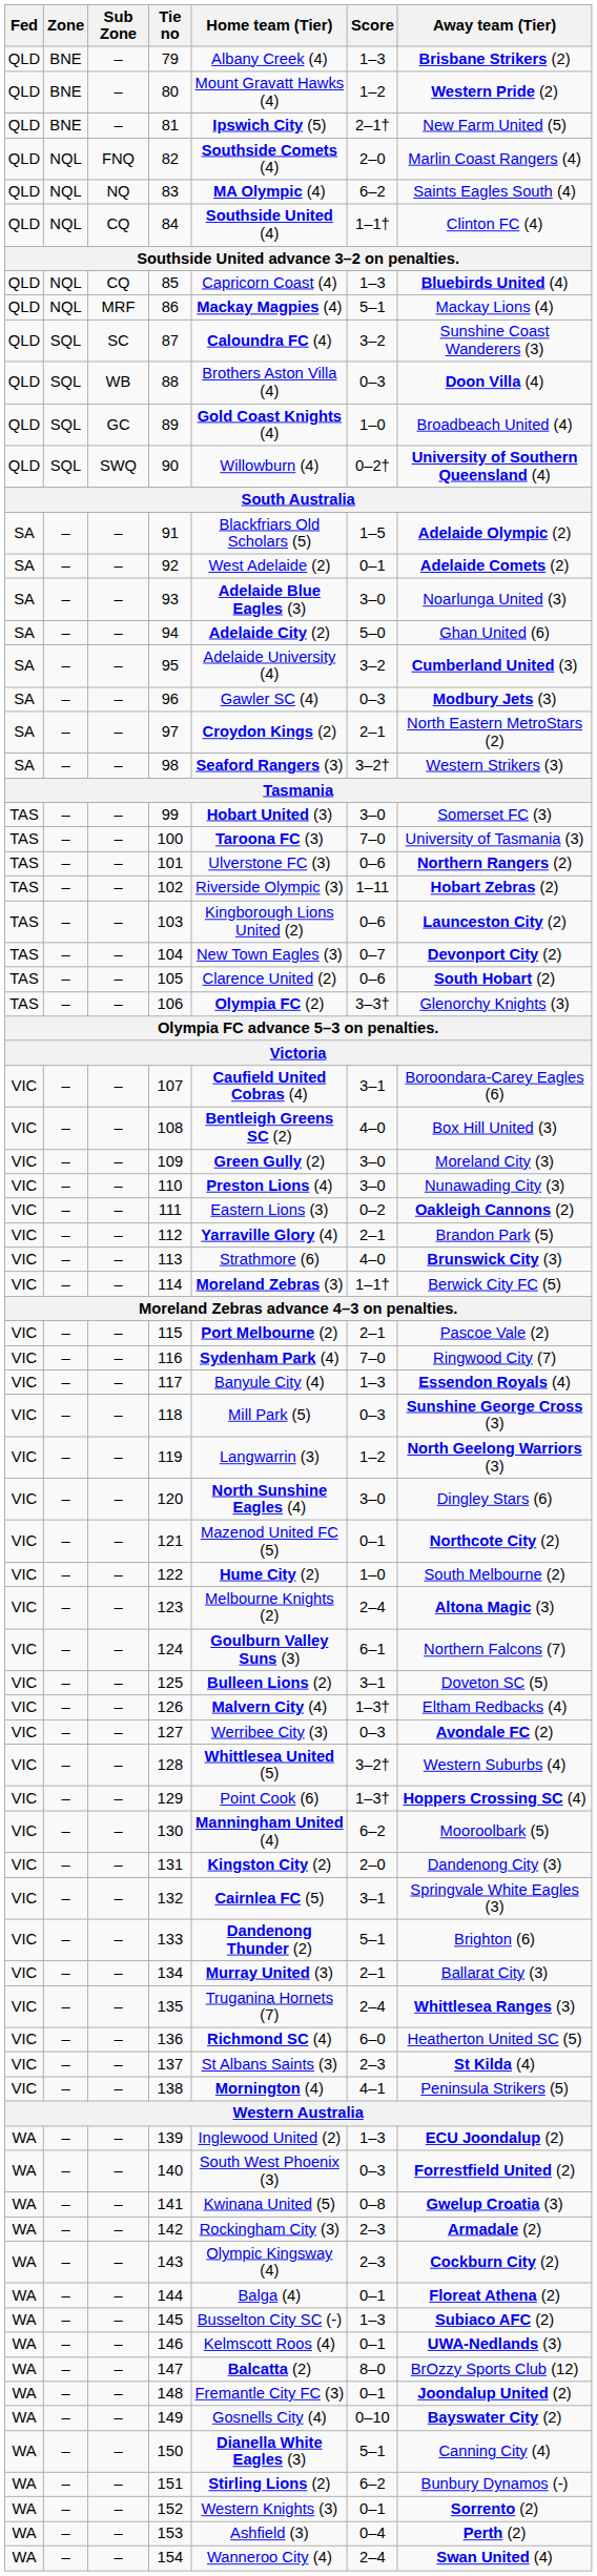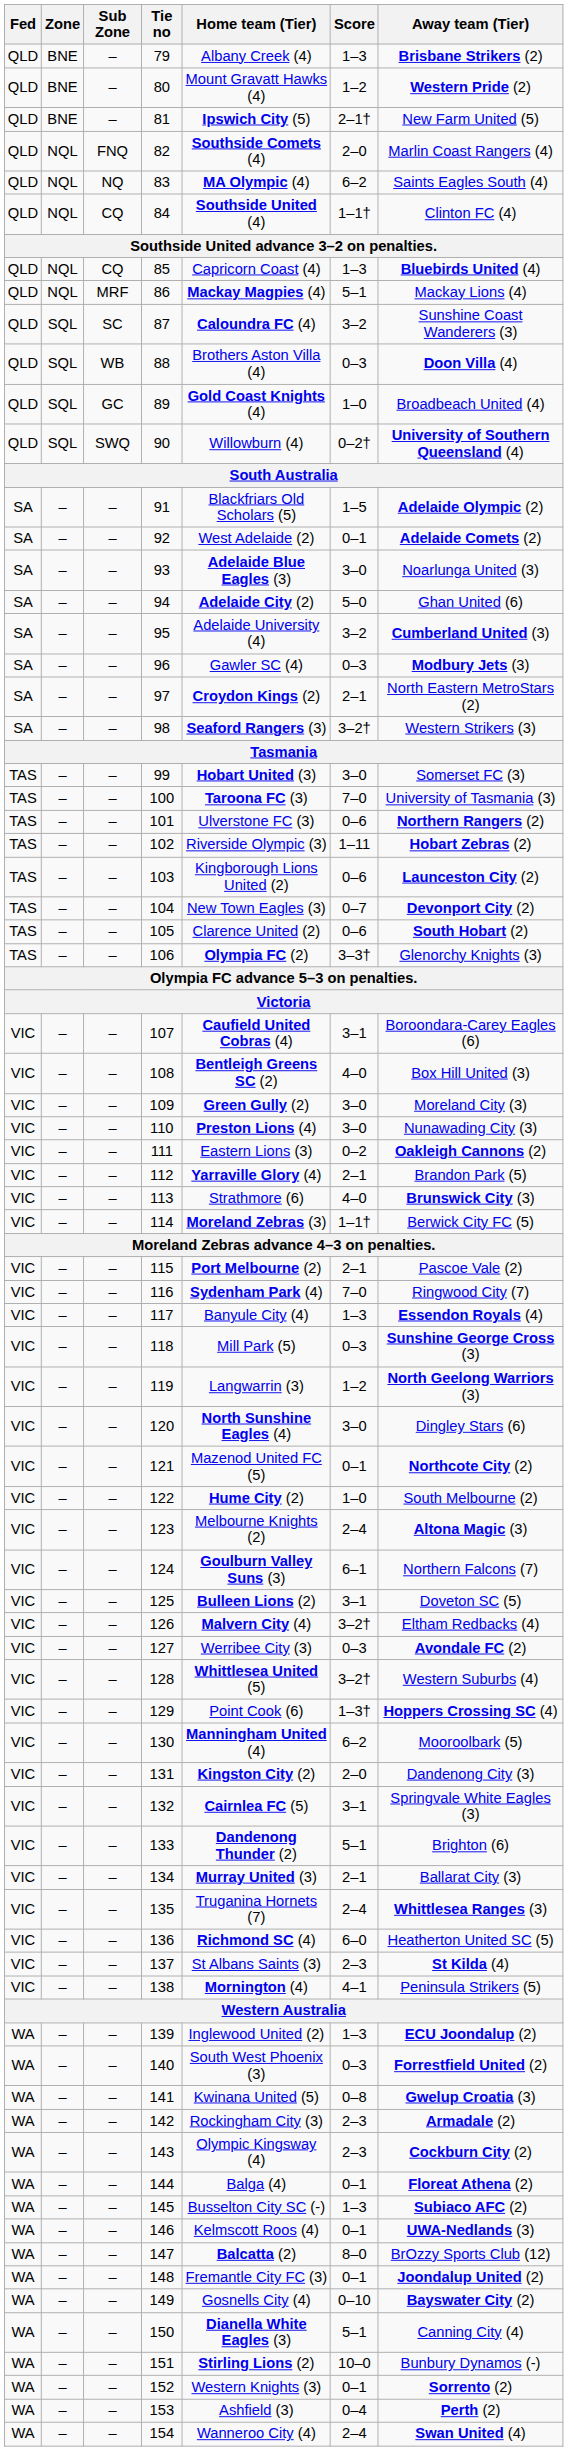126 | Score: 1–3† -> 3–2†
151 | Score: 6–2 -> 10–0
